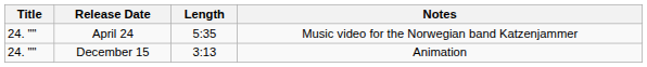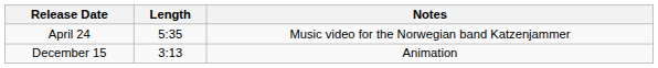- column: Title | 24. "" | 24. ""
